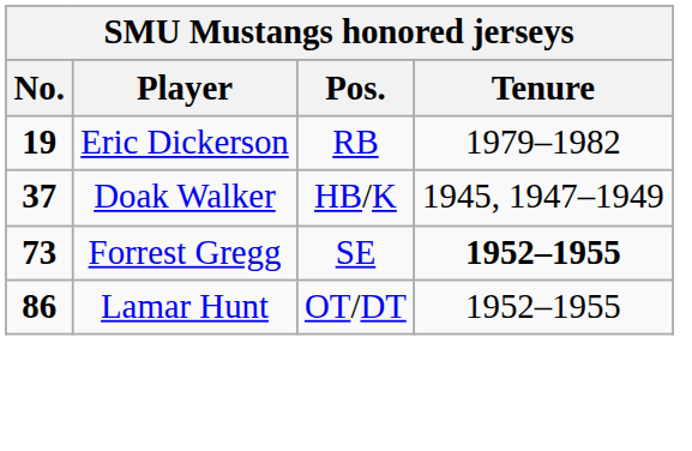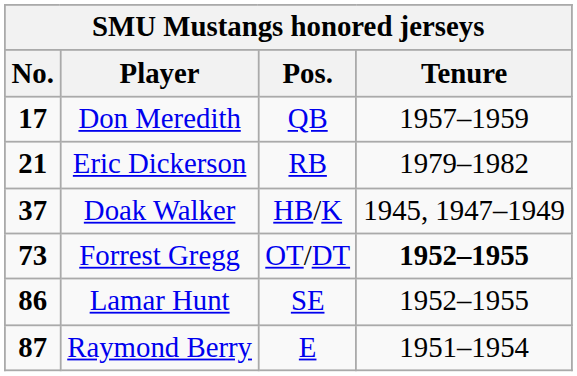+ row: 17 | Don Meredith | QB | 1957–1959
Eric Dickerson | No.: 19 -> 21
Forrest Gregg | Pos.: SE -> OT/DT
Lamar Hunt | Pos.: OT/DT -> SE
+ row: 87 | Raymond Berry | E | 1951–1954
